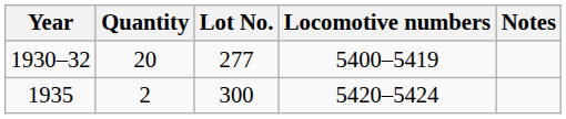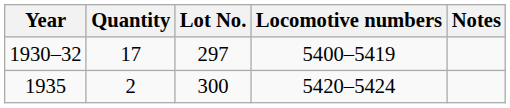1930–32 | Quantity: 20 -> 17
1930–32 | Lot No.: 277 -> 297
